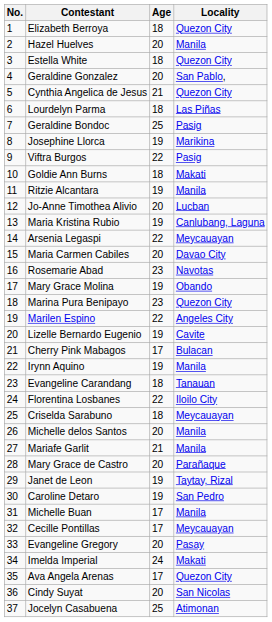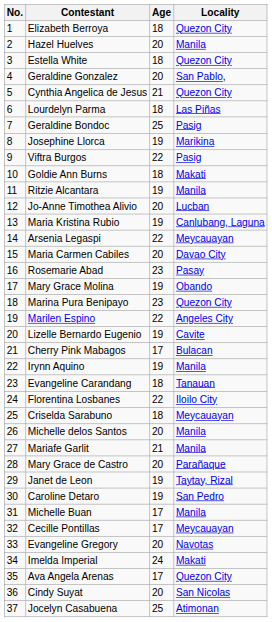Rosemarie Abad | Locality: Navotas -> Pasay
Evangeline Gregory | Locality: Pasay -> Navotas
